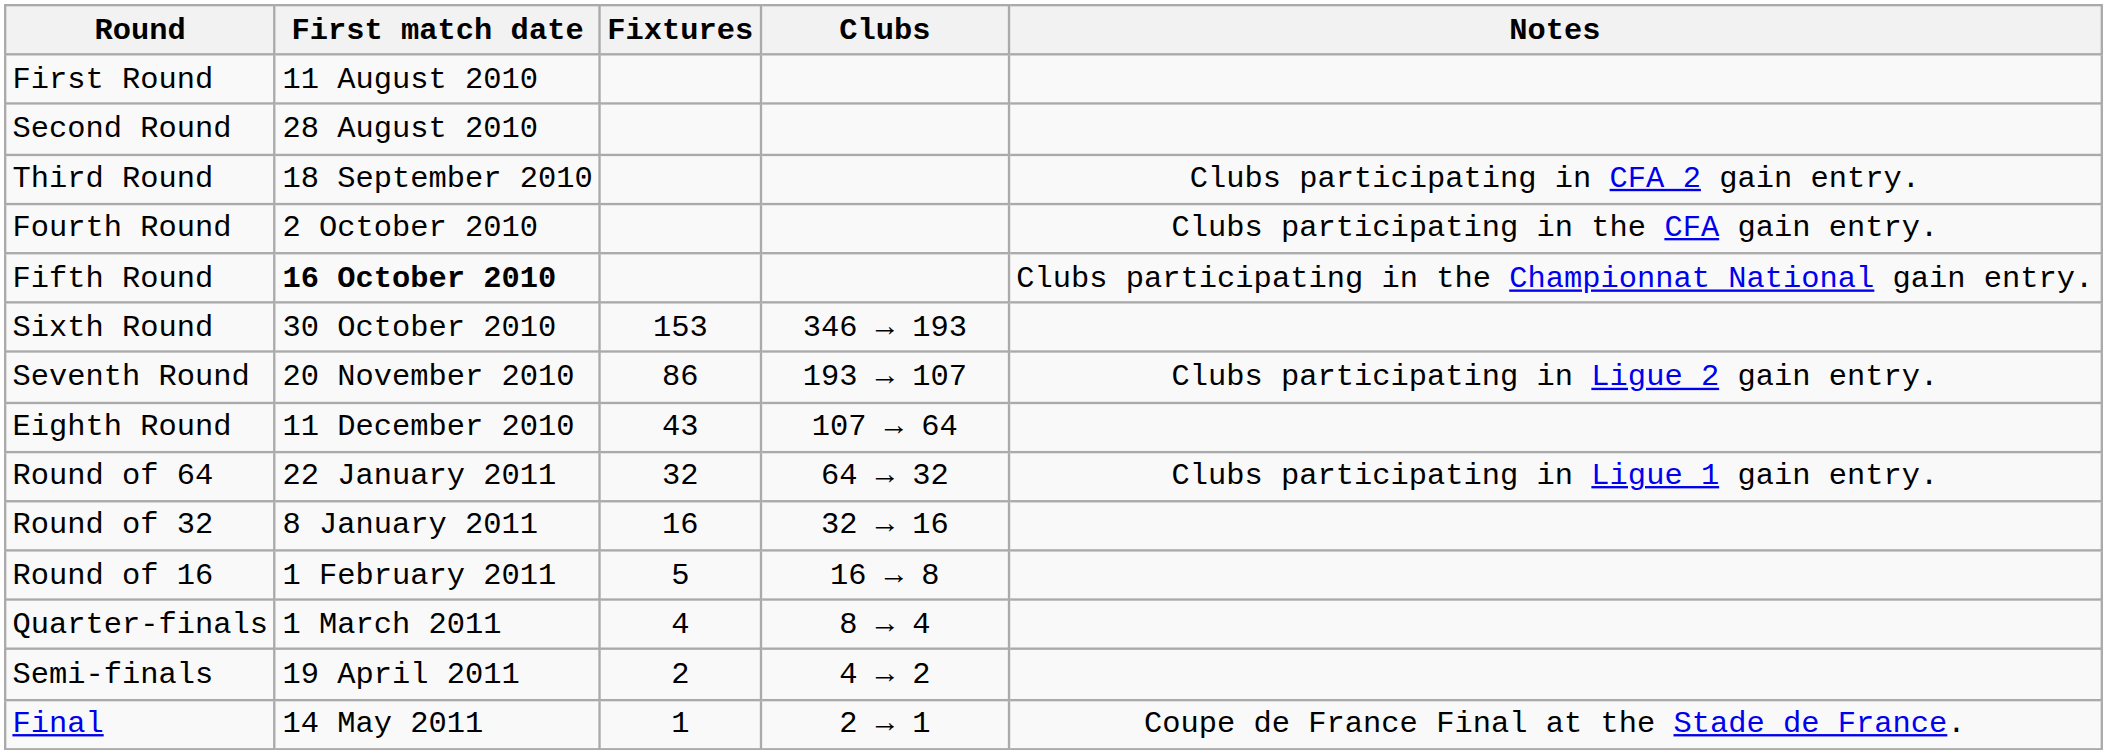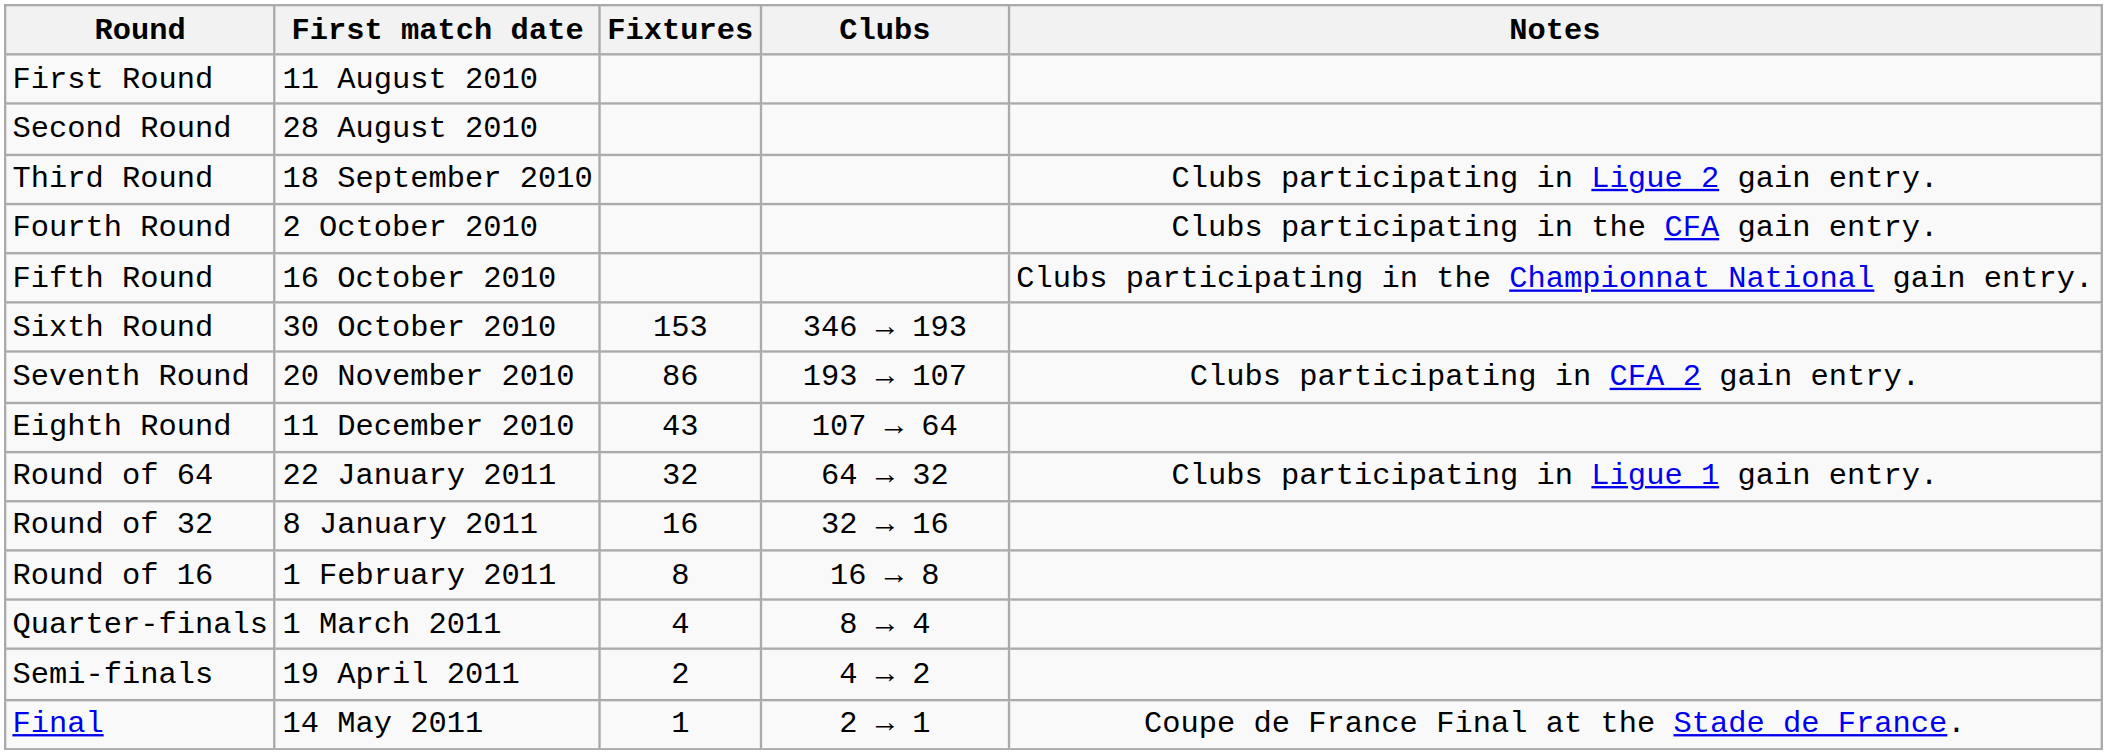Third Round | Notes: Clubs participating in CFA 2 gain entry. -> Clubs participating in Ligue 2 gain entry.
Fifth Round | First match date: bold -> normal
Seventh Round | Notes: Clubs participating in Ligue 2 gain entry. -> Clubs participating in CFA 2 gain entry.
Round of 16 | Fixtures: 5 -> 8
